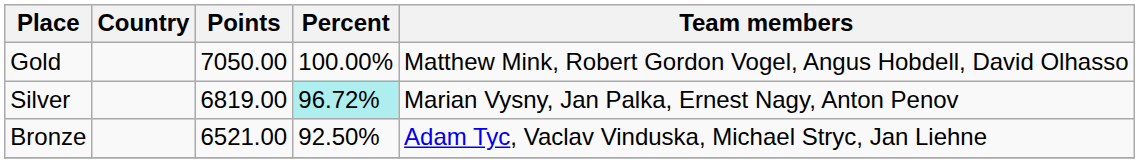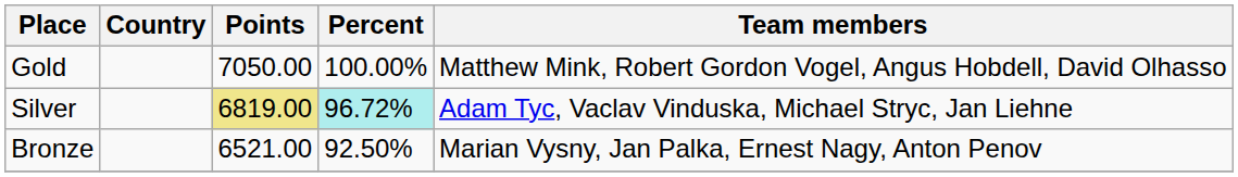Silver | Points: no background -> khaki background
Silver | Team members: Marian Vysny, Jan Palka, Ernest Nagy, Anton Penov -> Adam Tyc, Vaclav Vinduska, Michael Stryc, Jan Liehne
Bronze | Team members: Adam Tyc, Vaclav Vinduska, Michael Stryc, Jan Liehne -> Marian Vysny, Jan Palka, Ernest Nagy, Anton Penov
